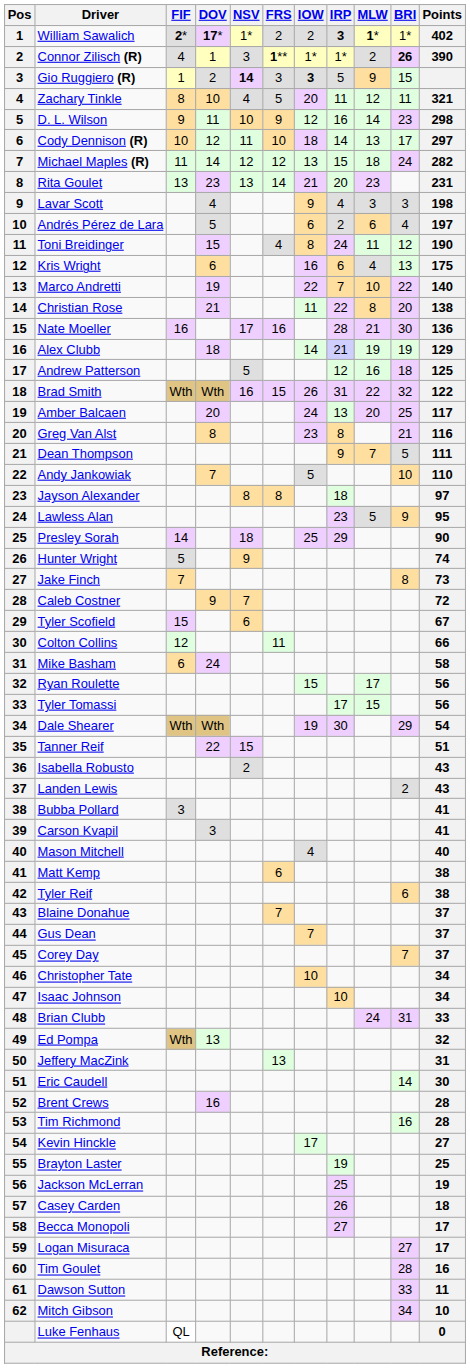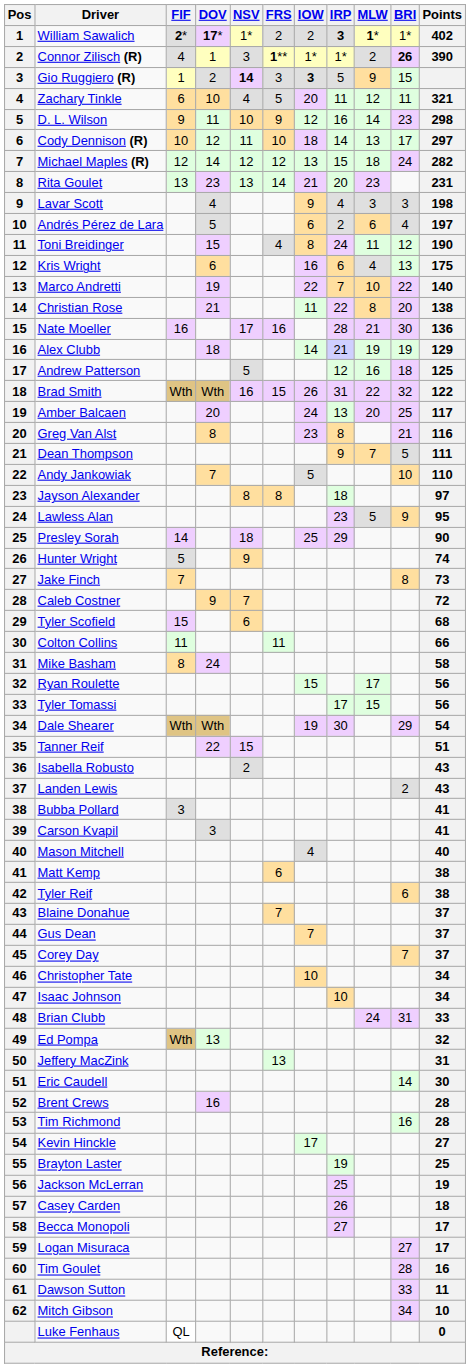Zachary Tinkle | FIF: 8 -> 6
Michael Maples (R) | FIF: 11 -> 12
Tyler Scofield | Points: 67 -> 68
Colton Collins | FIF: 12 -> 11
Mike Basham | FIF: 6 -> 8
